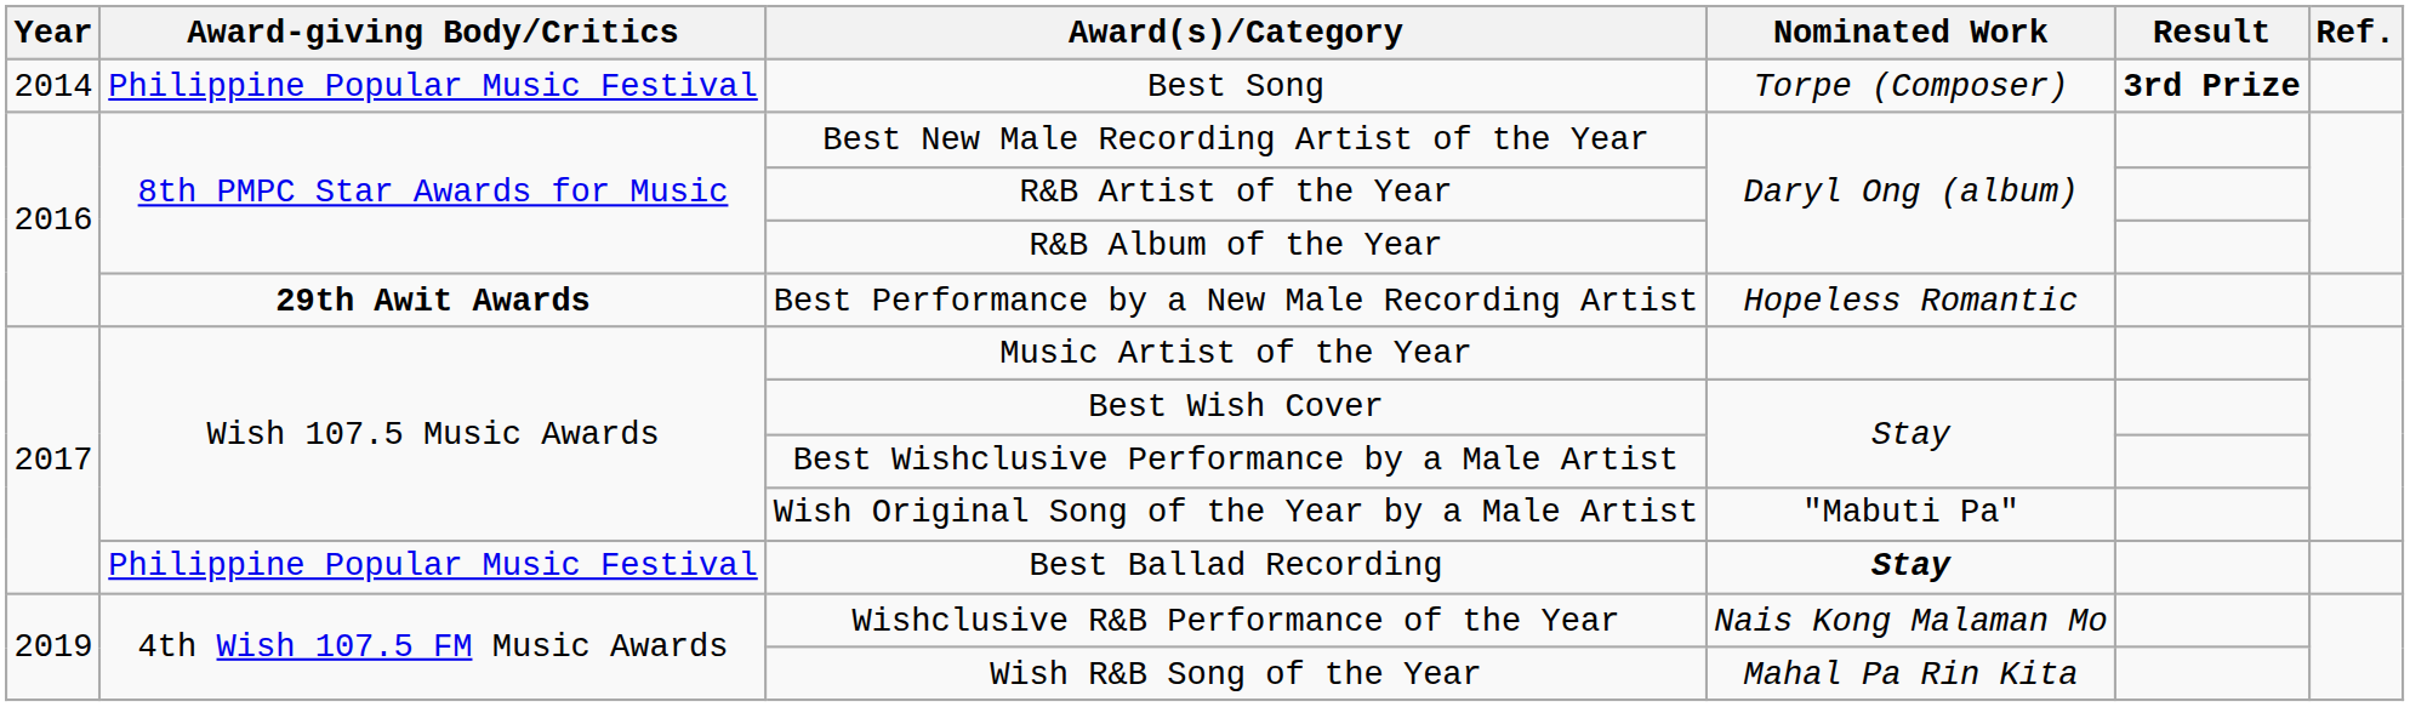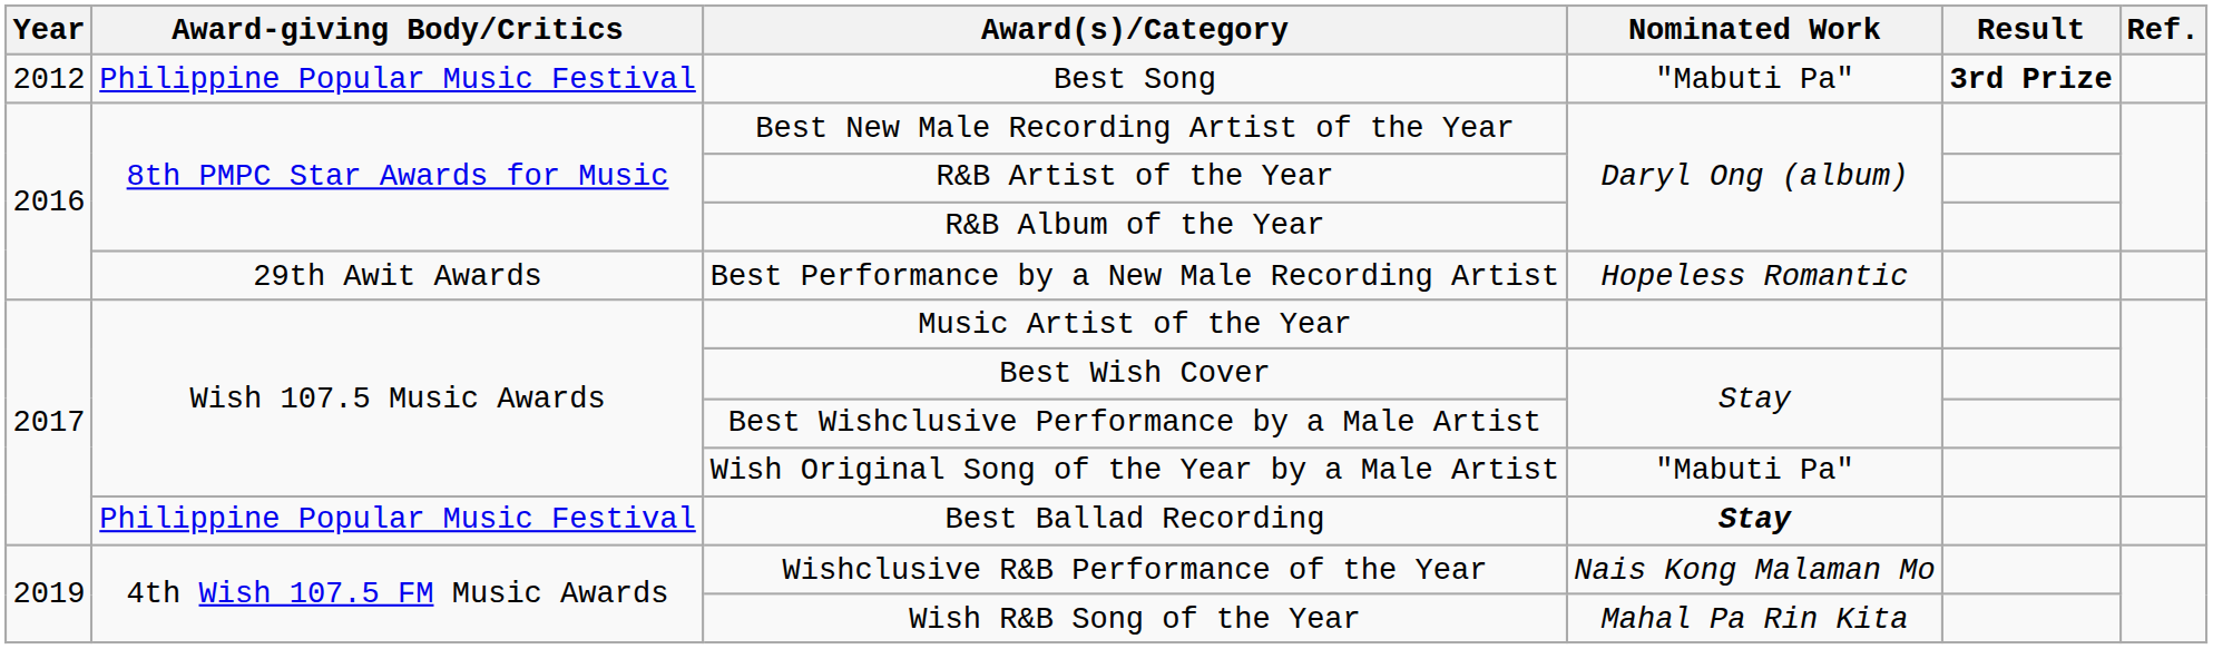Best Song | Year: 2014 -> 2012
Best Song | Nominated Work: Torpe (Composer) -> "Mabuti Pa"
Best Performance by a New Male Recording Artist | Award-giving Body/Critics: bold -> normal
